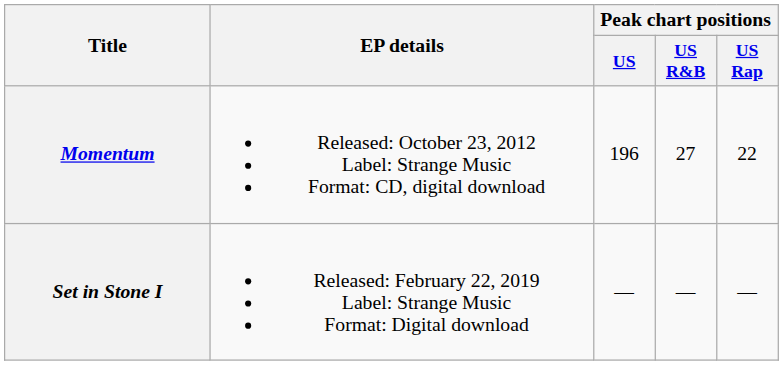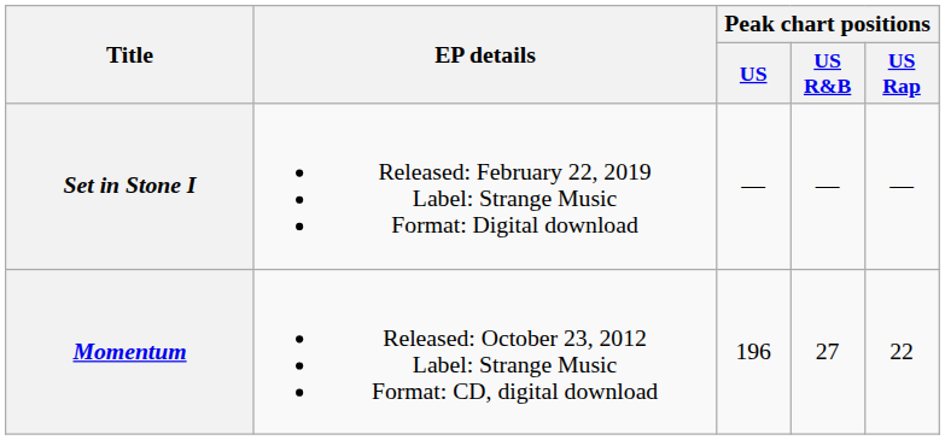rows swapped: Momentum <-> Set in Stone I
